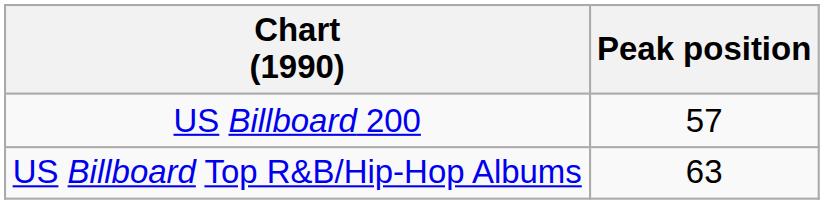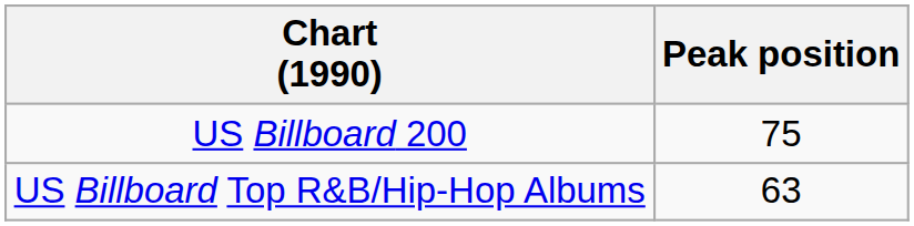US Billboard 200 | Peak position: 57 -> 75
